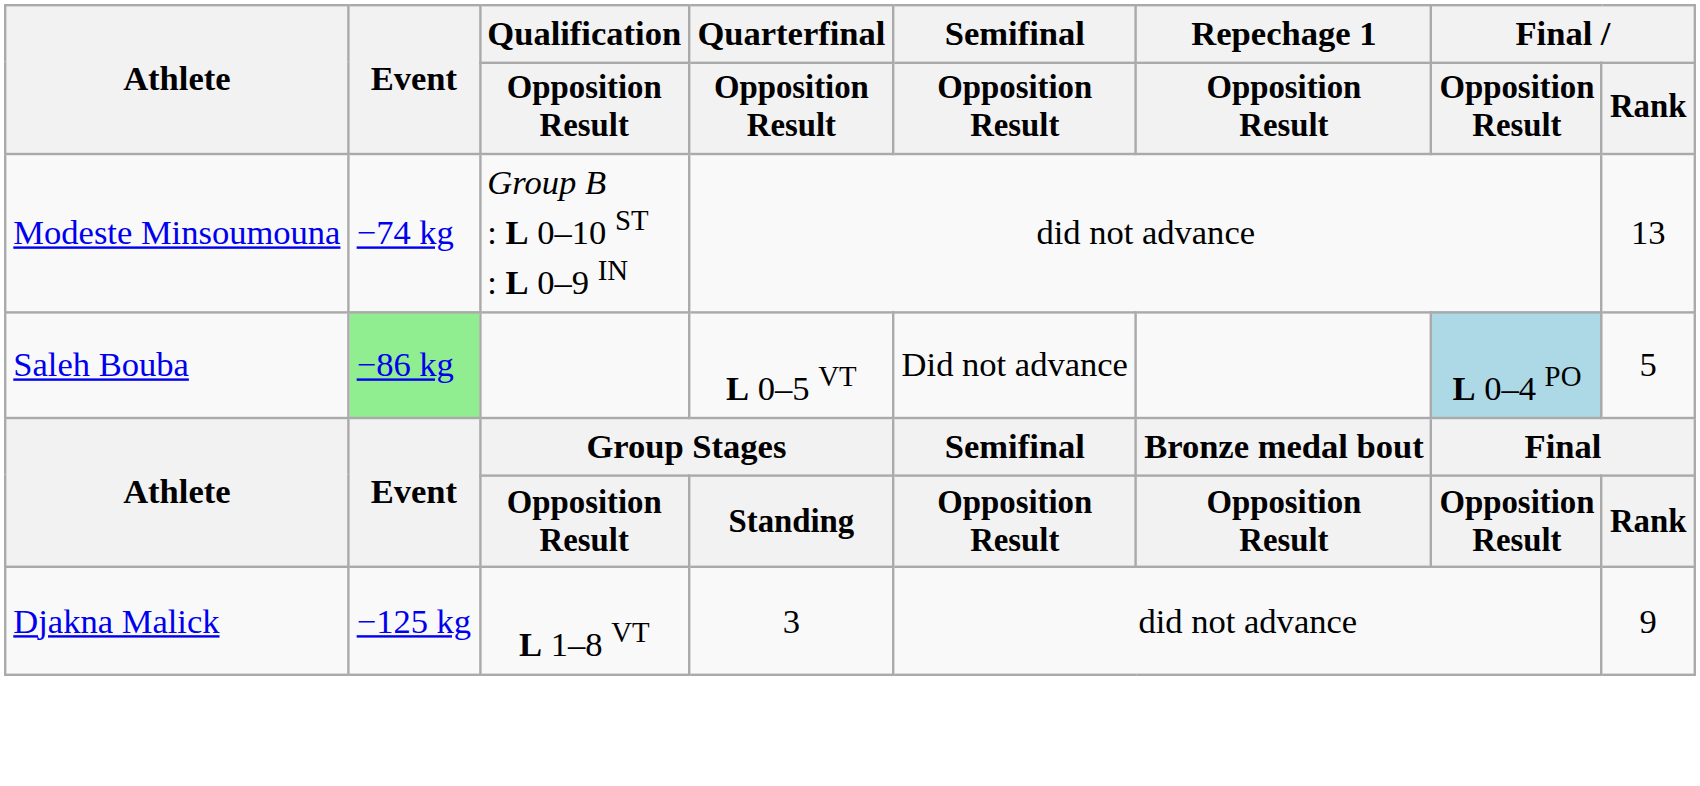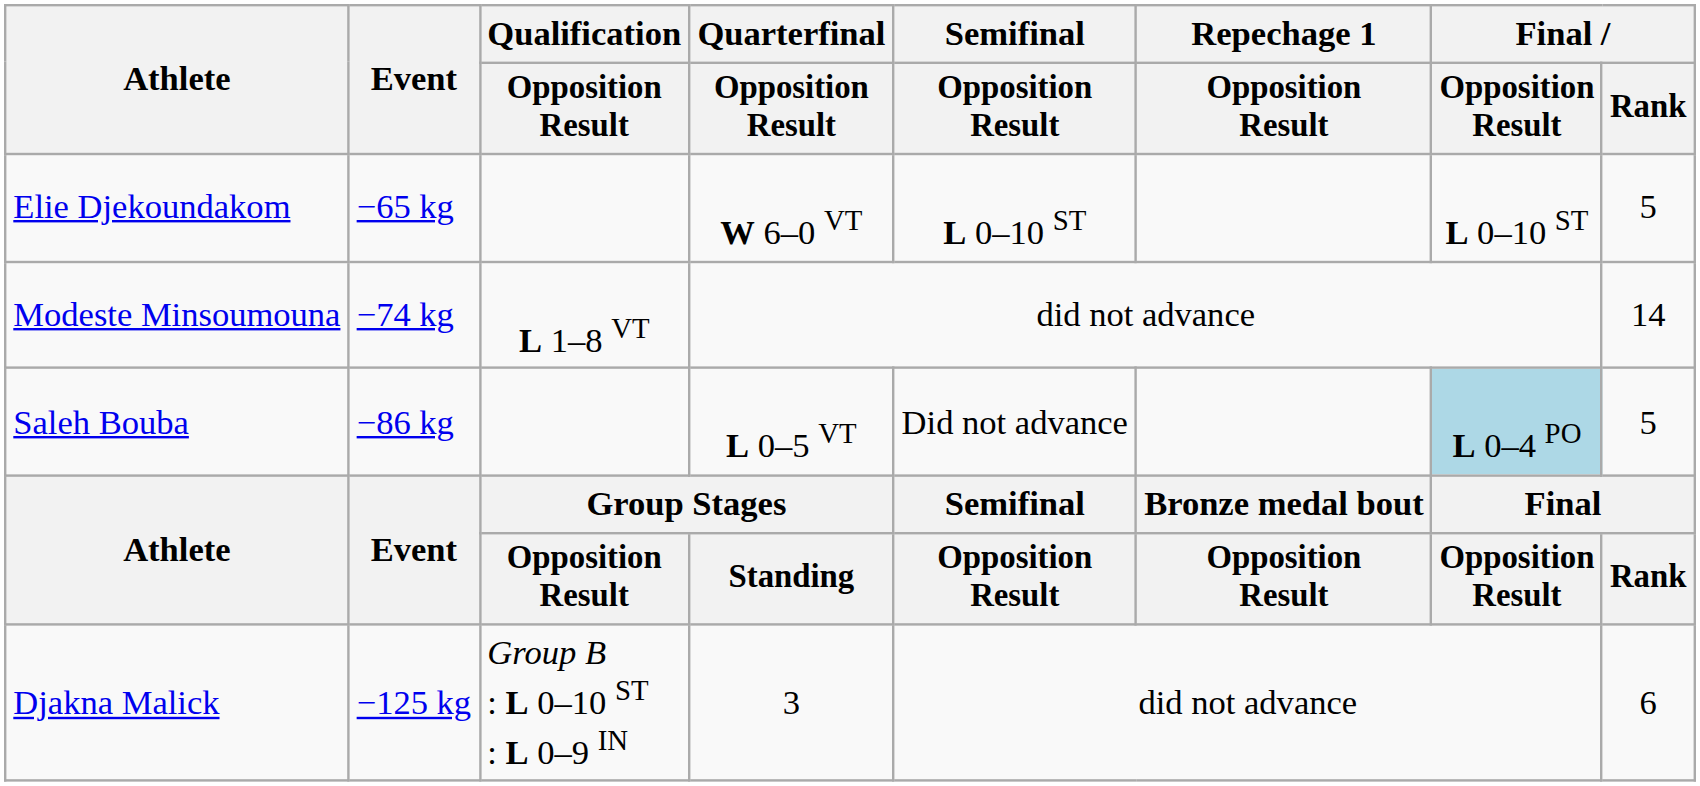+ row: Elie Djekoundakom | −65 kg | W 6–0 VT | L 0–10 ST | L 0–10 ST | 5
Modeste Minsoumouna | Qualification / Opposition Result: Group B : L 0–10 ST : L 0–9 IN -> L 1–8 VT
Modeste Minsoumouna | Final / Rank: 13 -> 14
Saleh Bouba | Event: lightgreen background -> no background
Djakna Malick | Qualification / Opposition Result: L 1–8 VT -> Group B : L 0–10 ST : L 0–9 IN
Djakna Malick | Final / Rank: 9 -> 6
